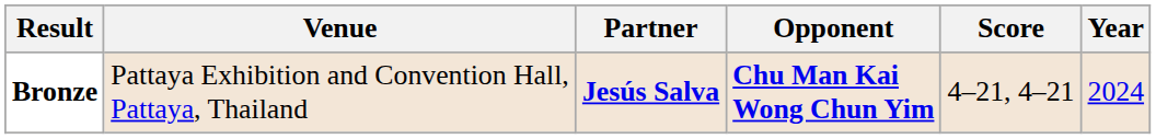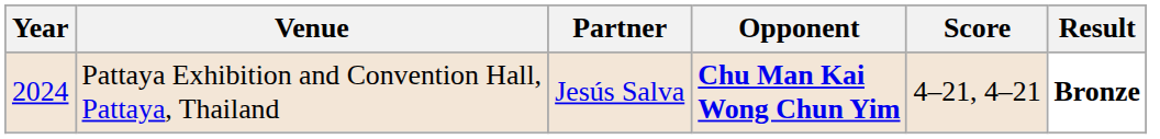columns swapped: Year <-> Result
Pattaya Exhibition and Convention Hall, Pattaya, Thailand | Partner: bold -> normal
